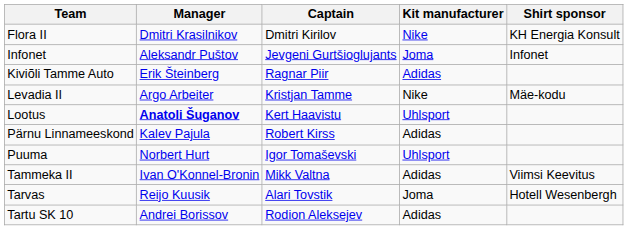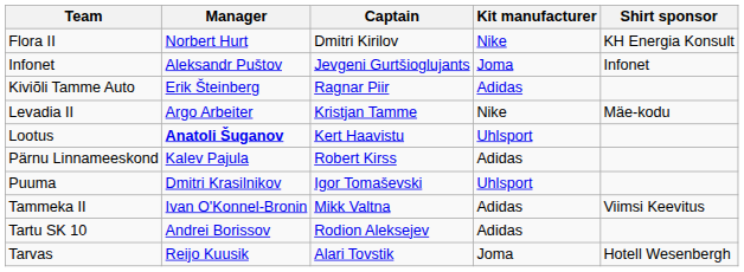Flora II | Manager: Dmitri Krasilnikov -> Norbert Hurt
Puuma | Manager: Norbert Hurt -> Dmitri Krasilnikov
rows swapped: Tartu SK 10 <-> Tarvas
